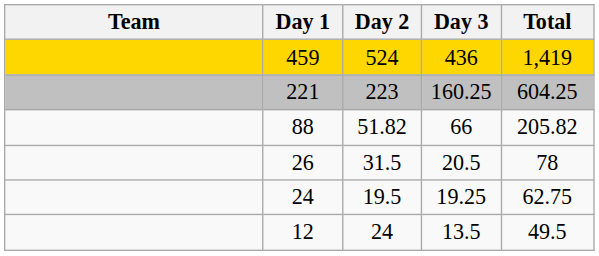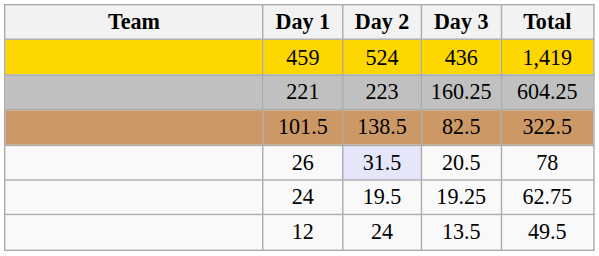+ row: 101.5 | 138.5 | 82.5 | 322.5
- row: 88 | 51.82 | 66 | 205.82
26 | Day 2: no background -> lavender background
